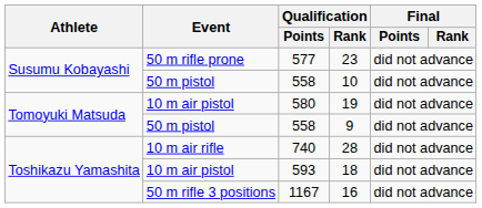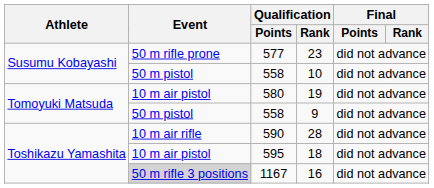28 | Qualification / Points: 740 -> 590
18 | Qualification / Points: 593 -> 595
16 | Event: no background -> lightgrey background
